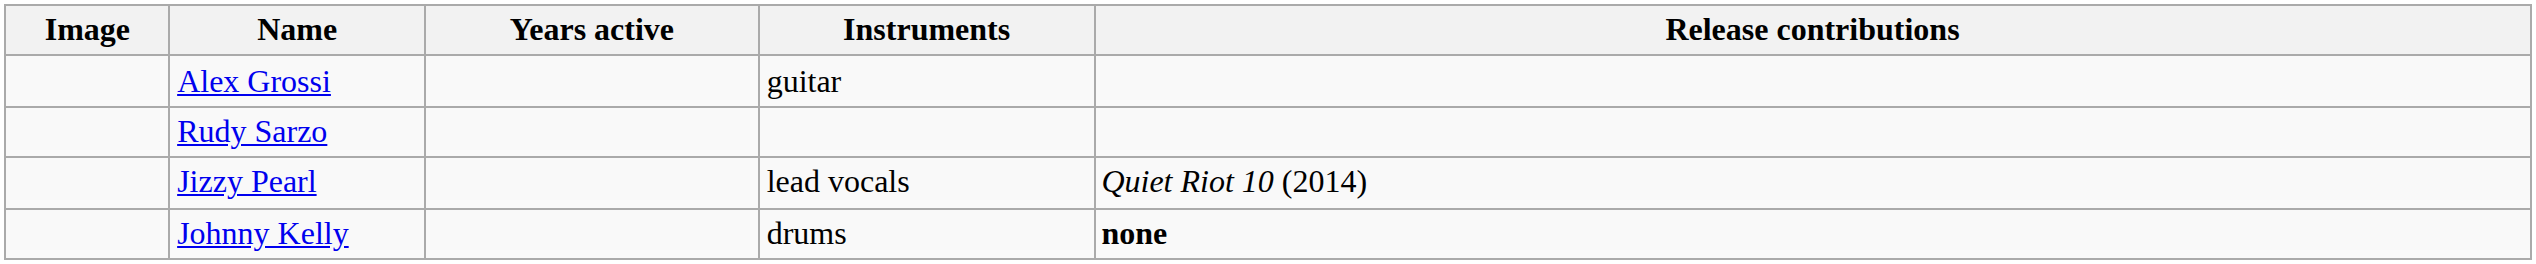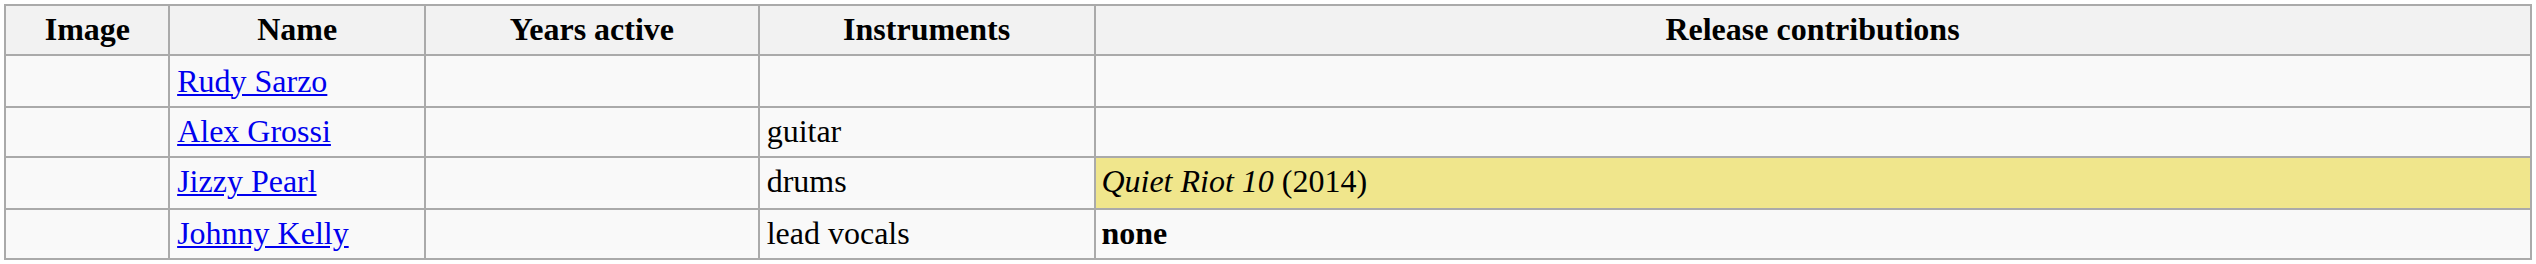rows swapped: Rudy Sarzo <-> Alex Grossi
Jizzy Pearl | Instruments: lead vocals -> drums
Jizzy Pearl | Release contributions: no background -> khaki background
Johnny Kelly | Instruments: drums -> lead vocals
